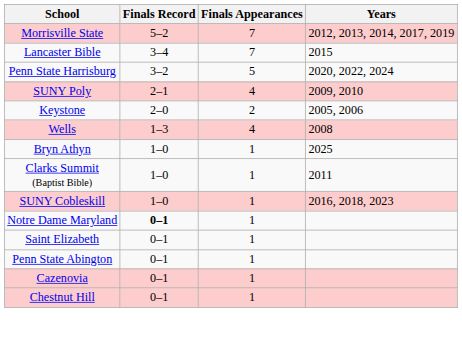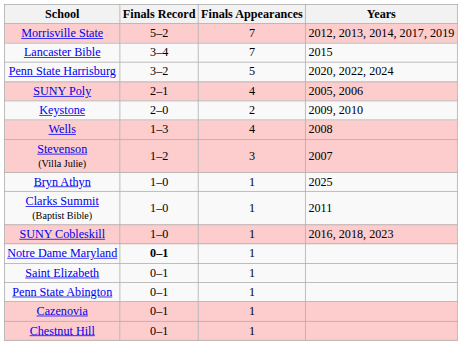SUNY Poly | Years: 2009, 2010 -> 2005, 2006
Keystone | Years: 2005, 2006 -> 2009, 2010
+ row: Stevenson (Villa Julie) | 1–2 | 3 | 2007
